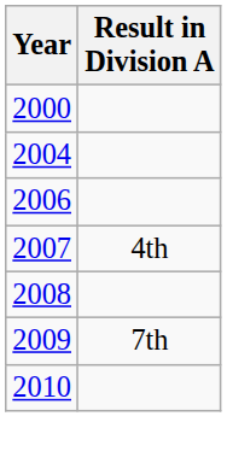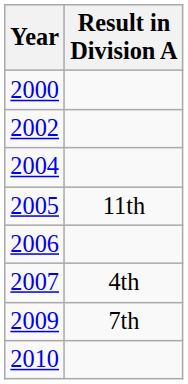+ row: 2002
+ row: 2005 | 11th
- row: 2008
